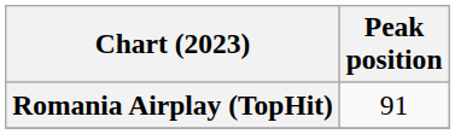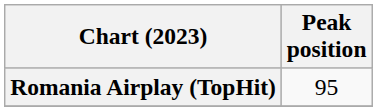Romania Airplay (TopHit) | Peak position: 91 -> 95
